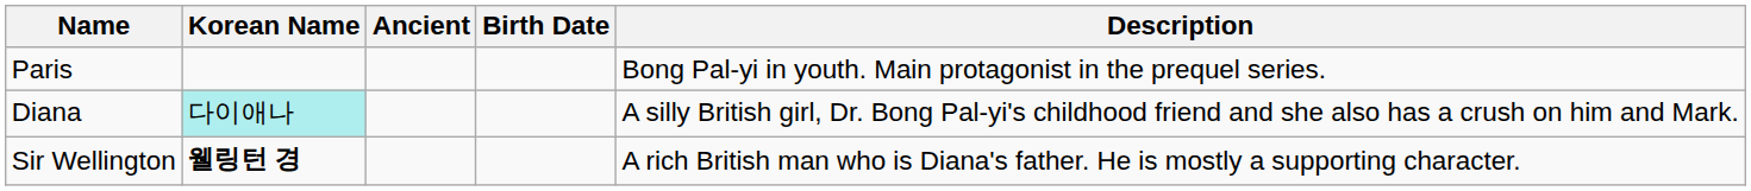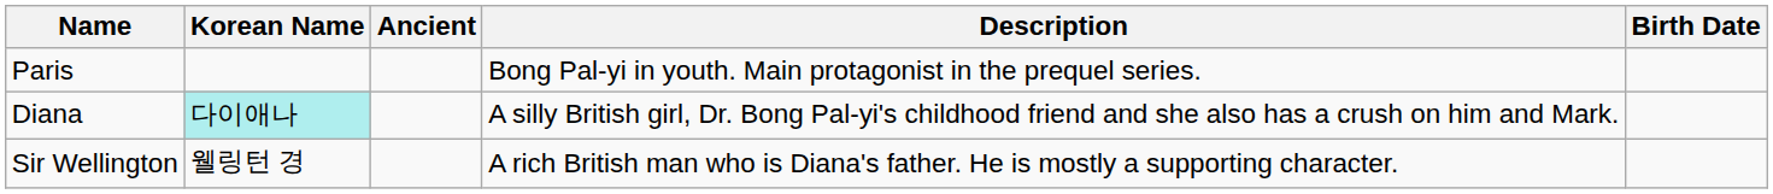columns swapped: Birth Date <-> Description
Sir Wellington | Korean Name: bold -> normal
